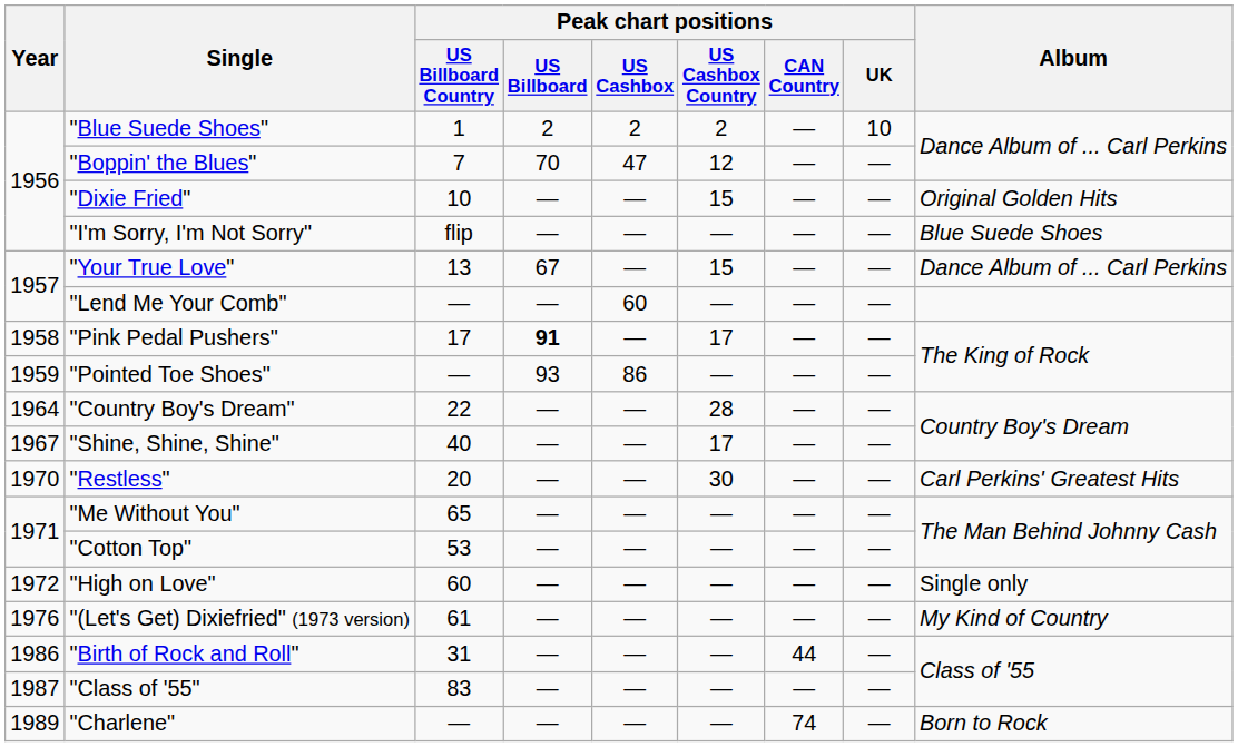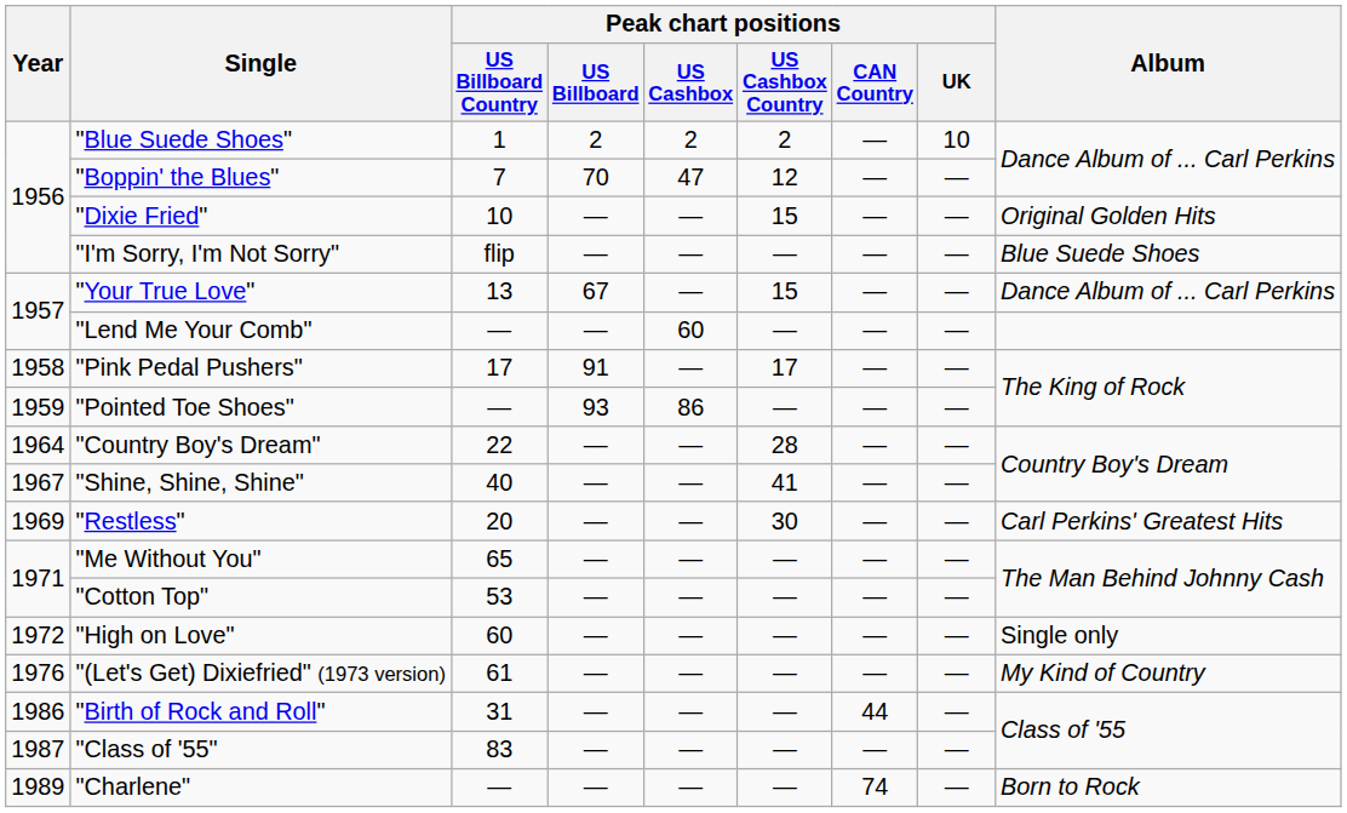"Pink Pedal Pushers" | Peak chart positions / US Billboard: bold -> normal
"Shine, Shine, Shine" | Peak chart positions / US Cashbox Country: 17 -> 41
"Restless" | Year: 1970 -> 1969
